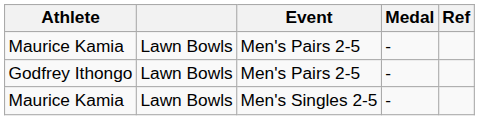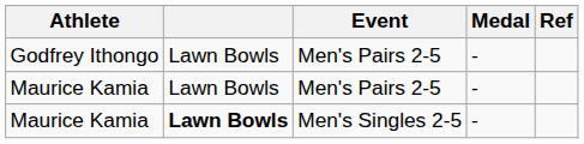rows swapped: Godfrey Ithongo <-> Maurice Kamia / Men's Pairs 2-5
Maurice Kamia / Men's Singles 2-5 | column 2: normal -> bold
